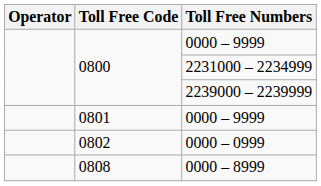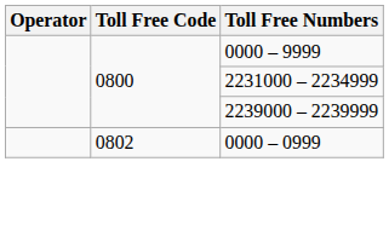- row: 0801 | 0000 – 9999
- row: 0808 | 0000 – 8999
